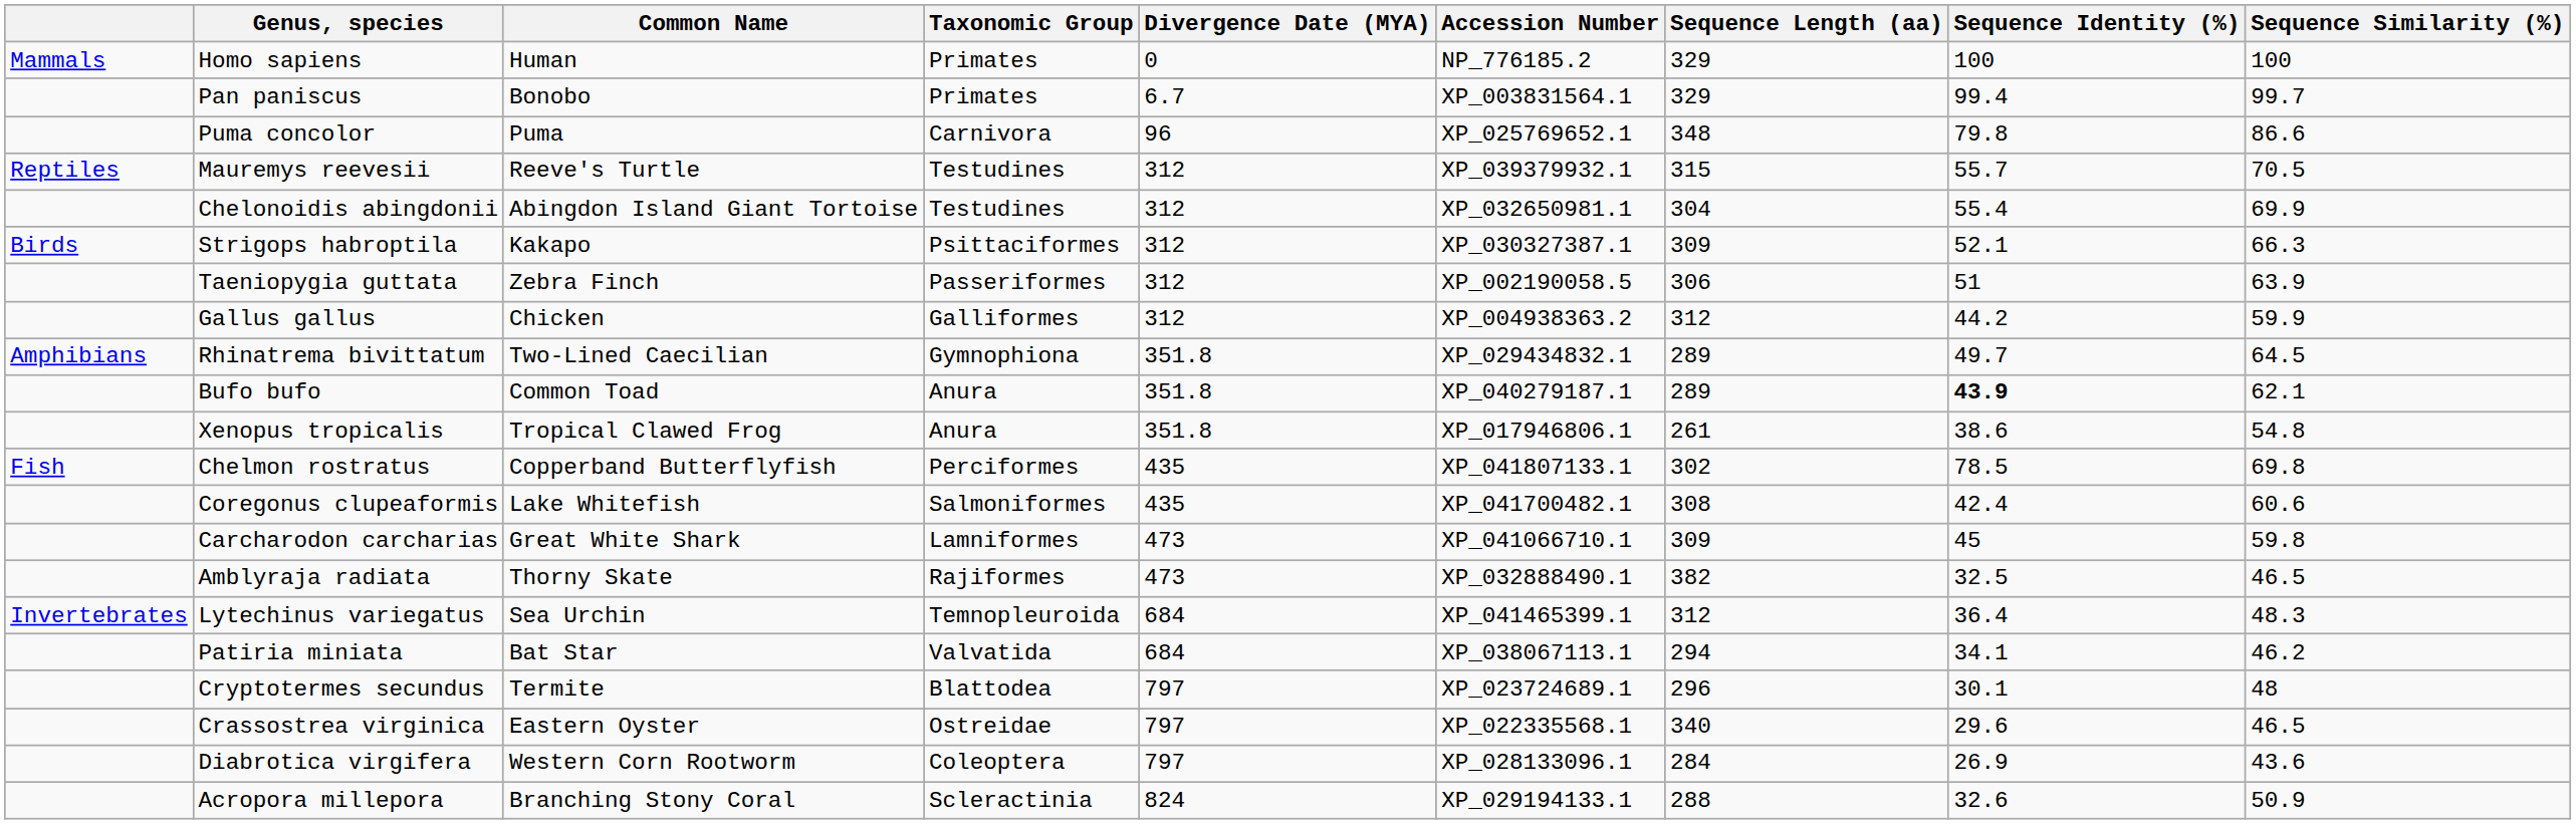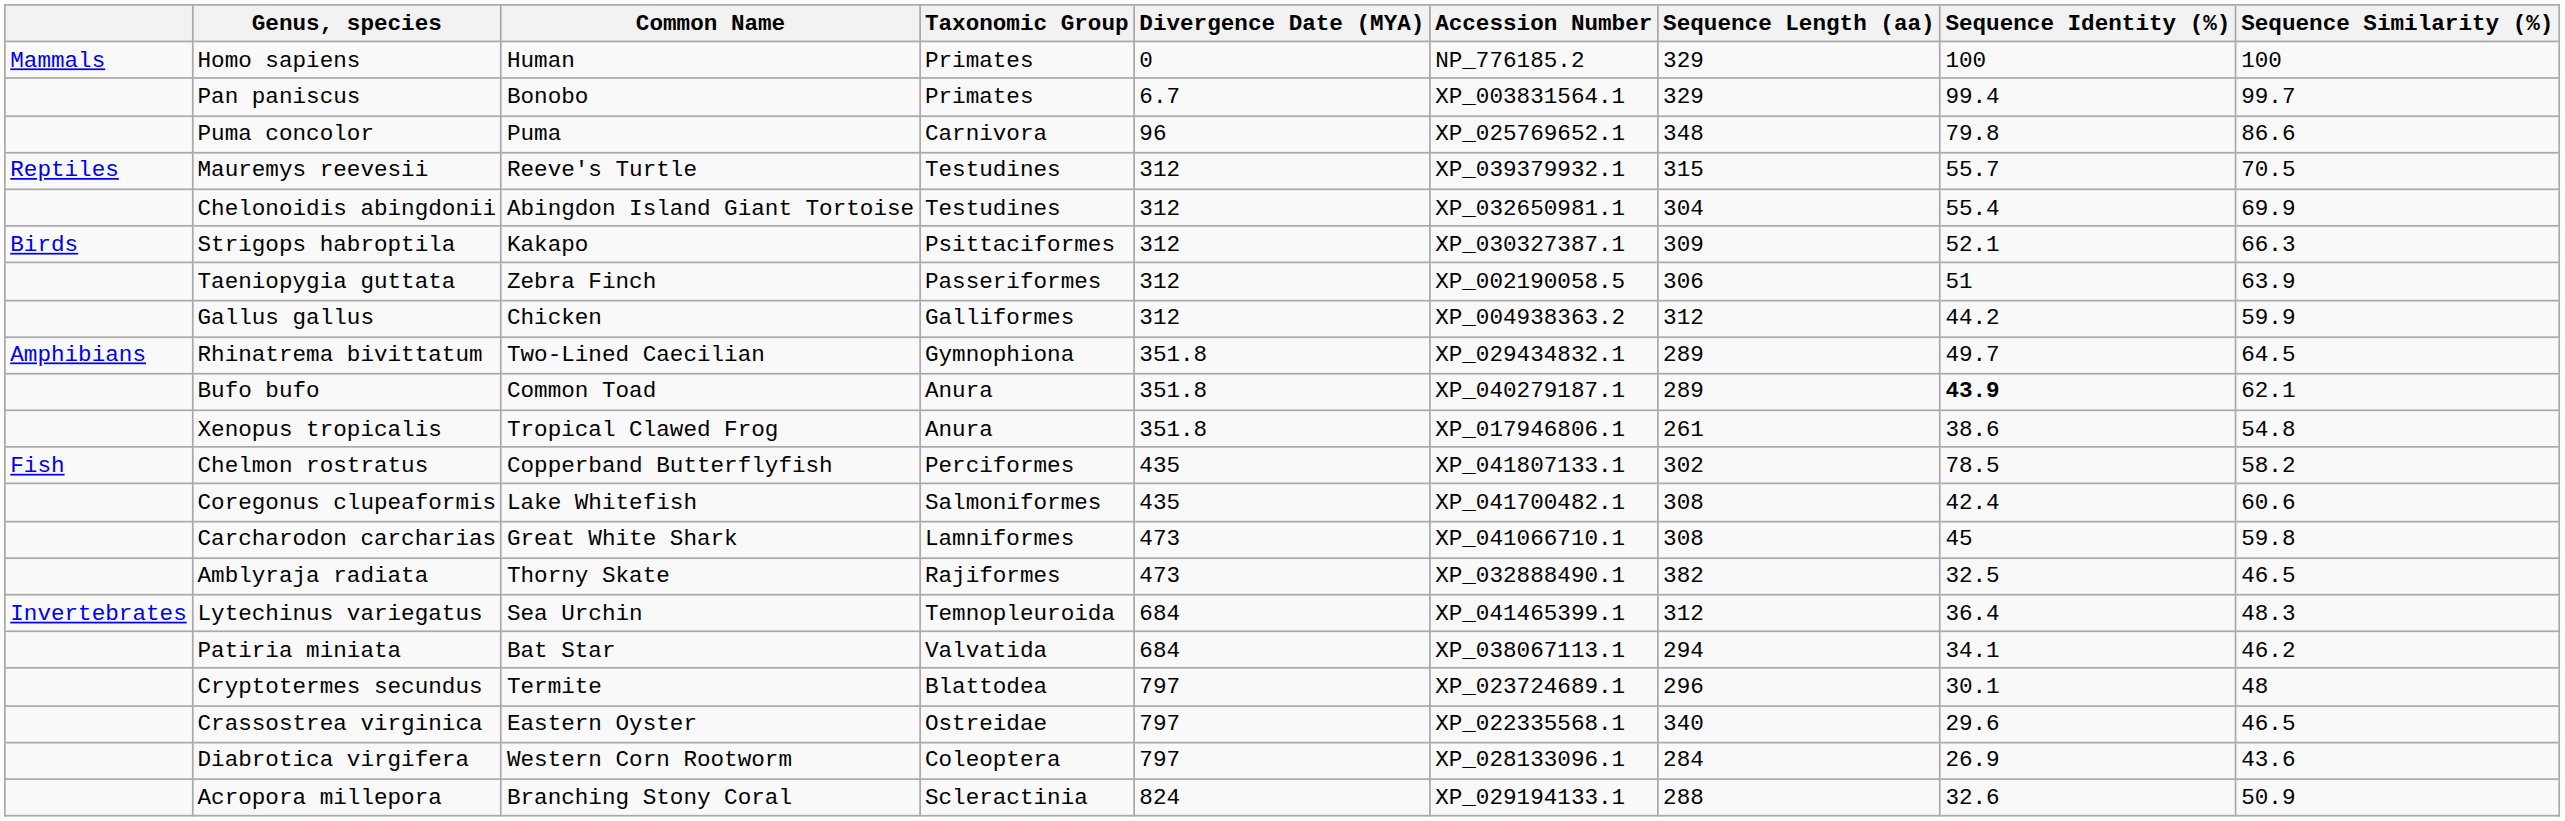Chelmon rostratus | Sequence Similarity (%): 69.8 -> 58.2
Carcharodon carcharias | Sequence Length (aa): 309 -> 308
